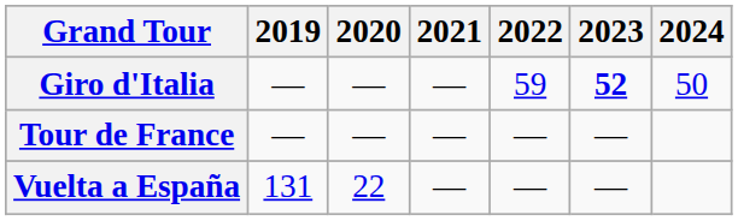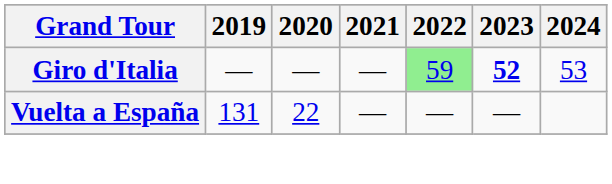Giro d'Italia | 2022: no background -> lightgreen background
Giro d'Italia | 2024: 50 -> 53
- row: Tour de France | — | — | — | — | —
